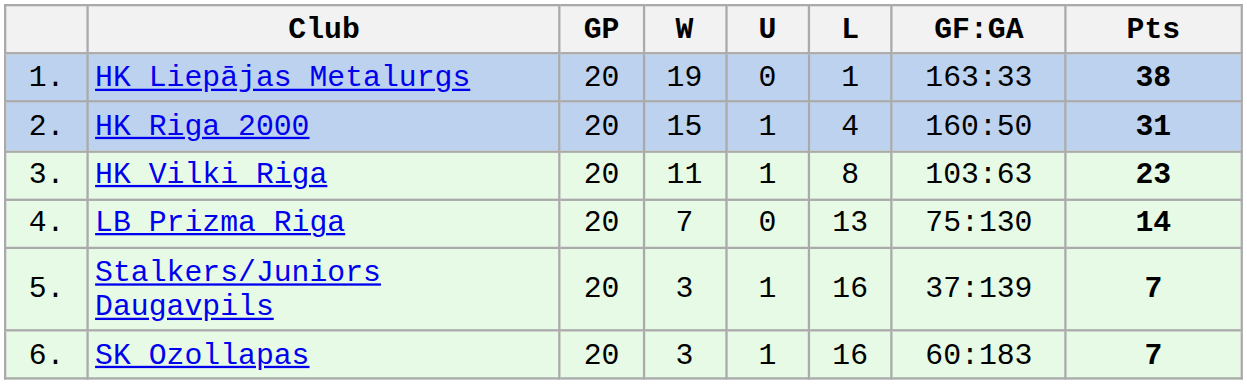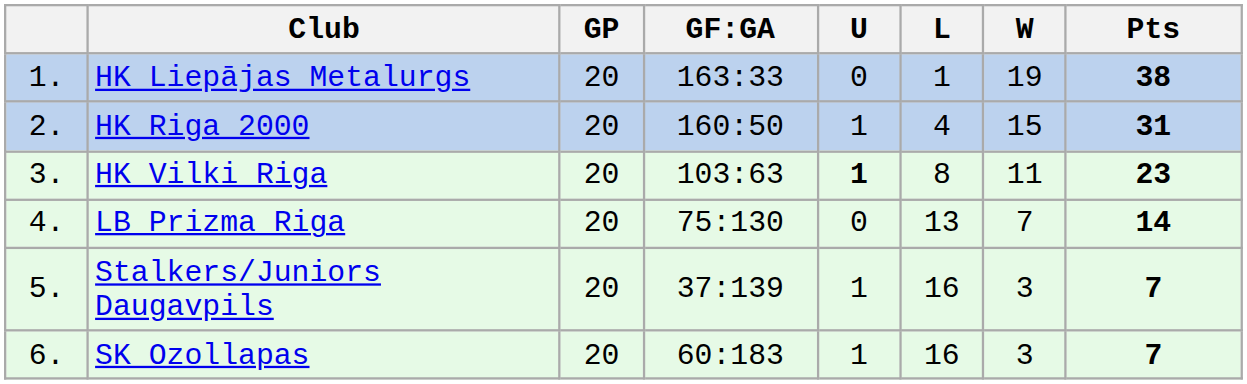columns swapped: W <-> GF:GA
HK Vilki Riga | U: normal -> bold
